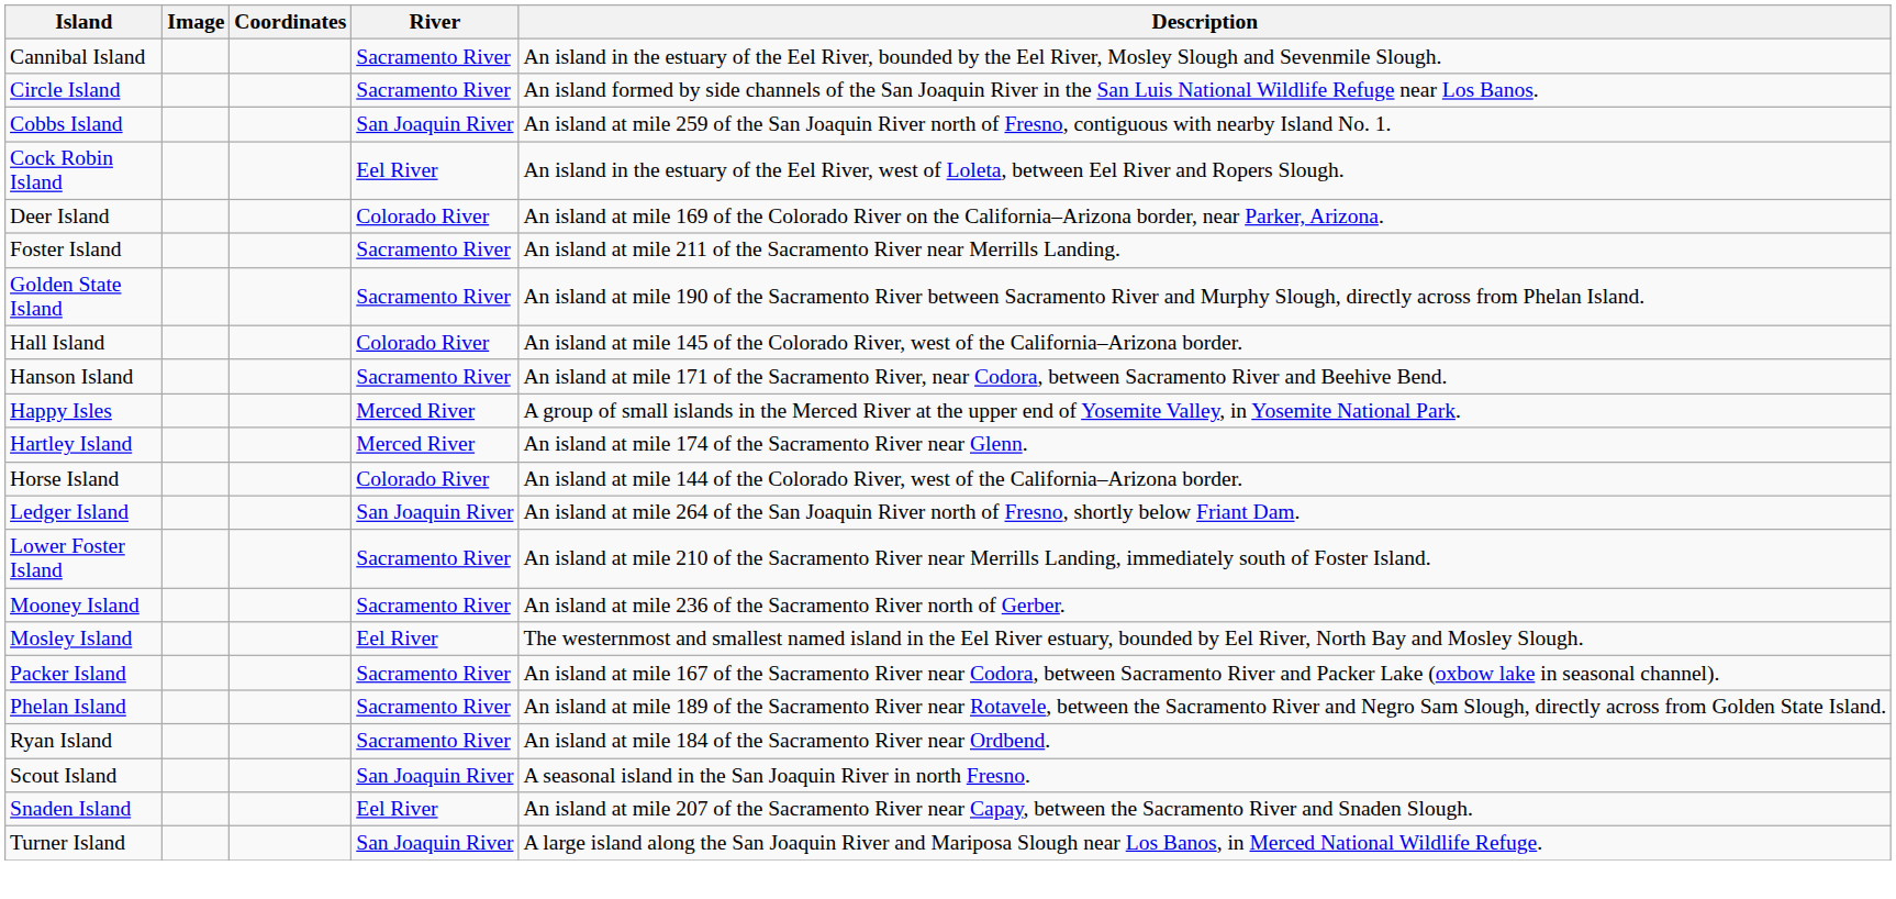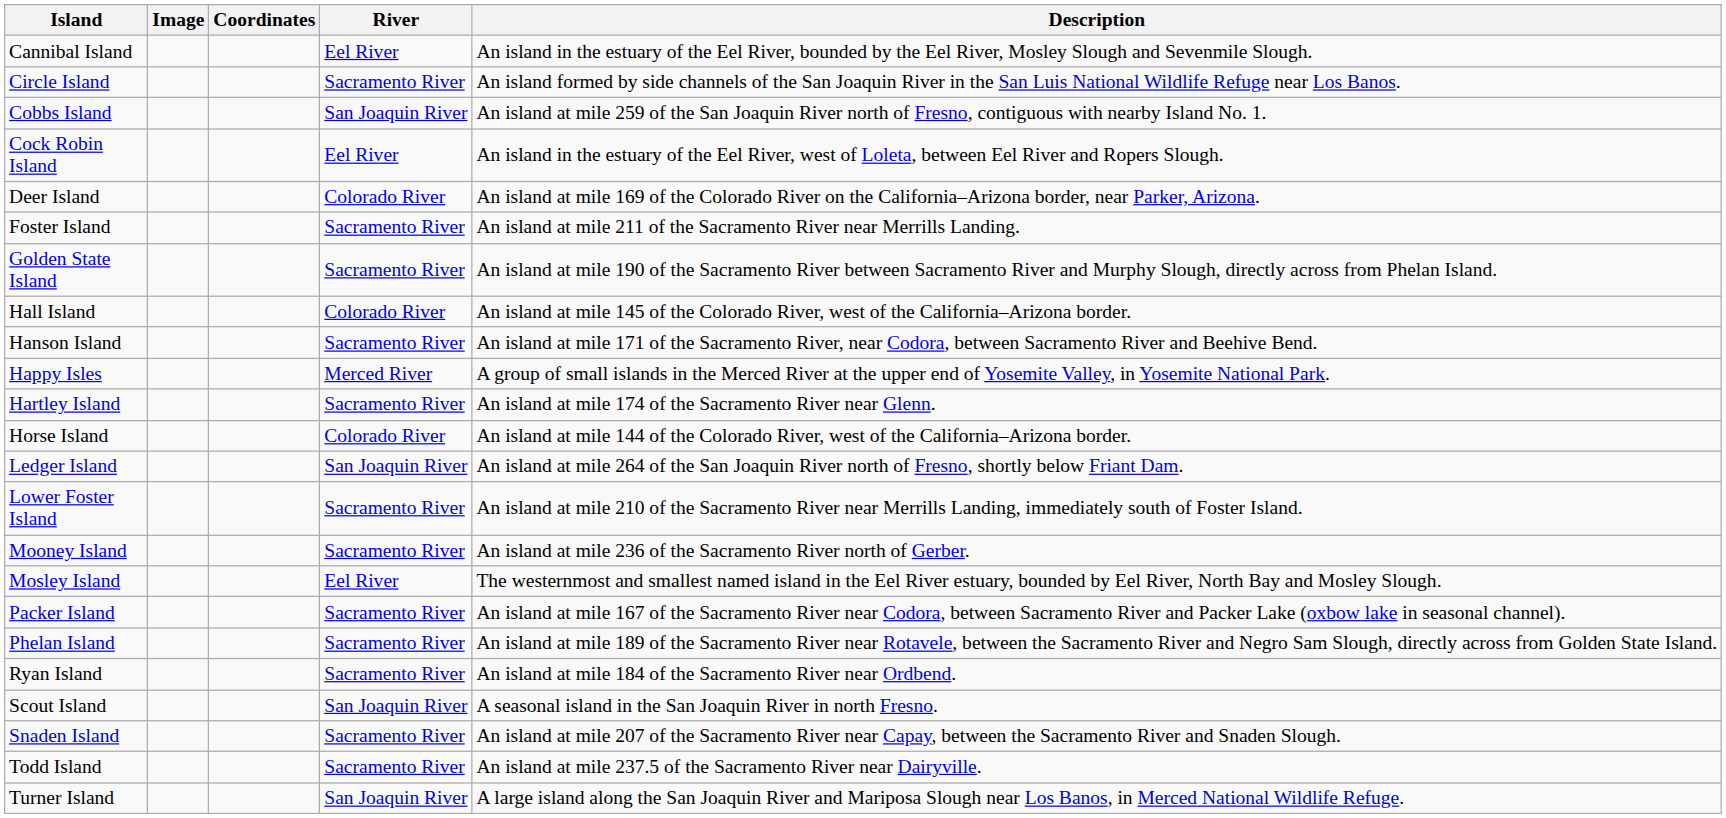Cannibal Island | River: Sacramento River -> Eel River
Hartley Island | River: Merced River -> Sacramento River
Snaden Island | River: Eel River -> Sacramento River
+ row: Todd Island | Sacramento River | An island at mile 237.5 of the Sacramento River near Dairyville.
